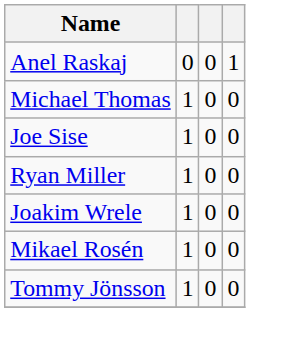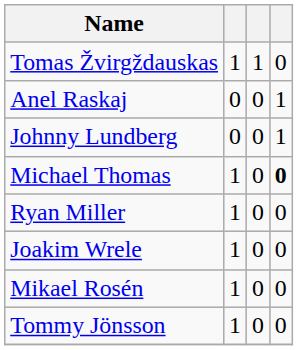+ row: Tomas Žvirgždauskas | 1 | 1 | 0
+ row: Johnny Lundberg | 0 | 0 | 1
Michael Thomas | column 4: normal -> bold
- row: Joe Sise | 1 | 0 | 0
